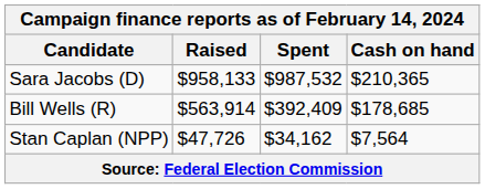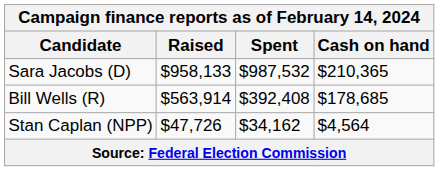Bill Wells (R) | Spent: $392,409 -> $392,408
Stan Caplan (NPP) | Cash on hand: $7,564 -> $4,564
